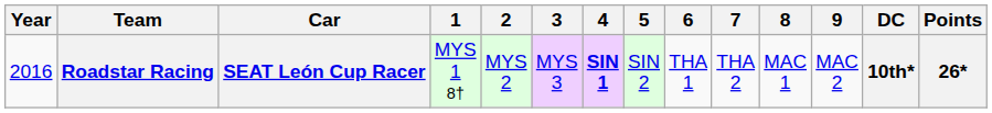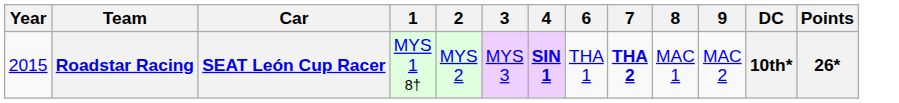- column: 5 | SIN 2
Roadstar Racing | Year: 2016 -> 2015
Roadstar Racing | 7: normal -> bold
